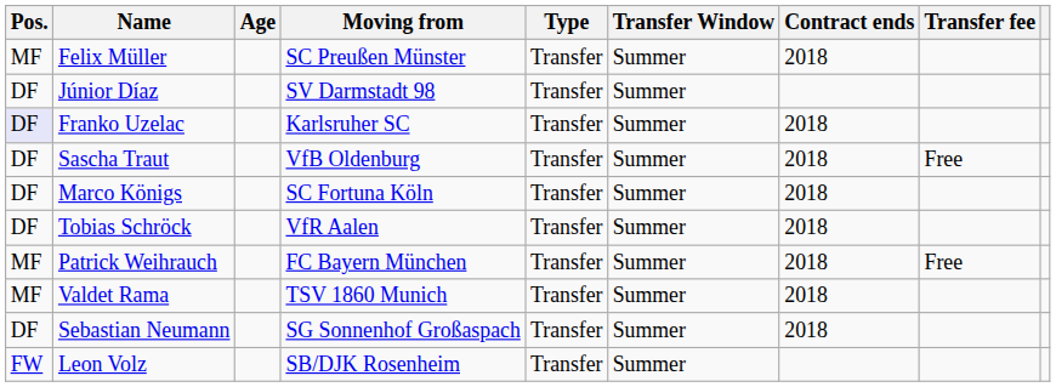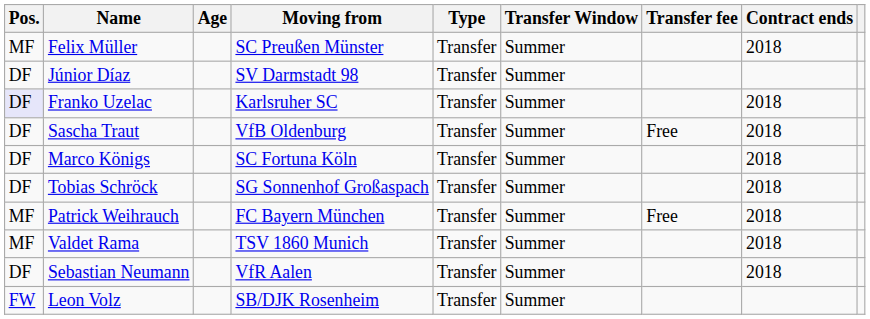columns swapped: Contract ends <-> Transfer fee
Tobias Schröck | Moving from: VfR Aalen -> SG Sonnenhof Großaspach
Sebastian Neumann | Moving from: SG Sonnenhof Großaspach -> VfR Aalen
